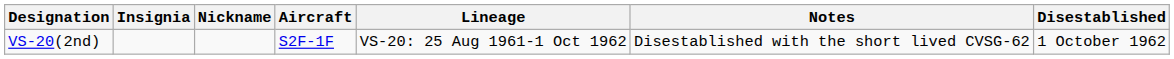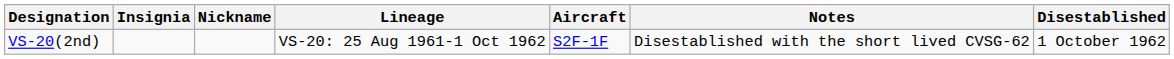columns swapped: Aircraft <-> Lineage
